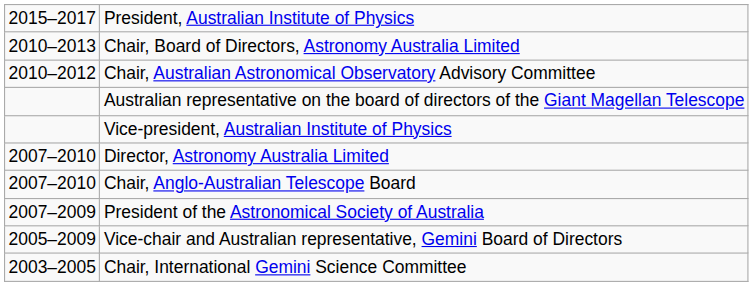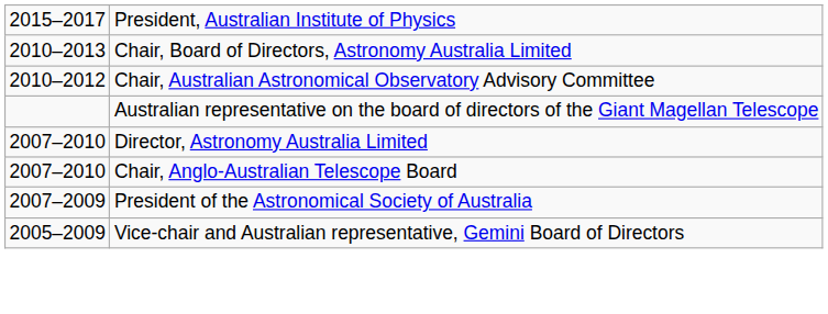- row: Vice-president, Australian Institute of Physics
- row: 2003–2005 | Chair, International Gemini Science Committee
